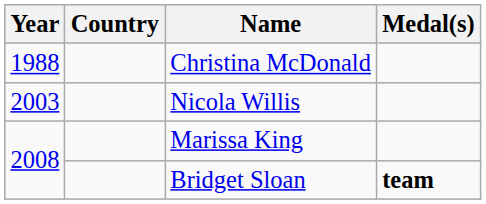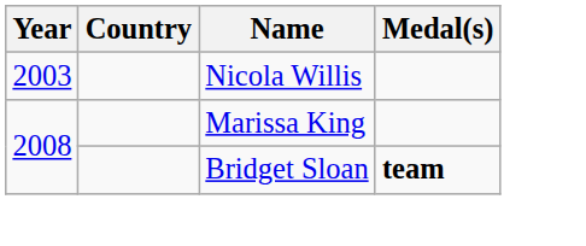- row: 1988 | Christina McDonald
